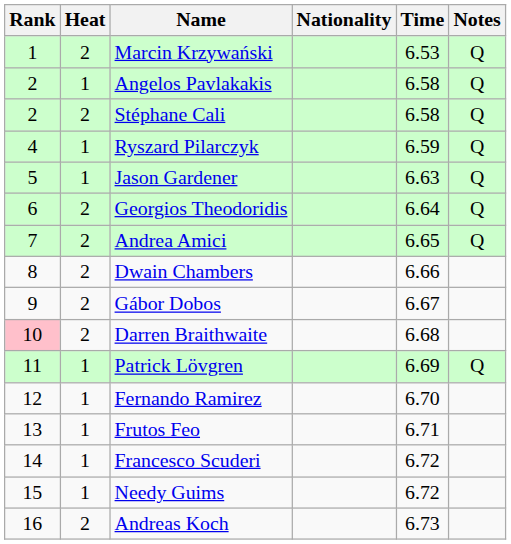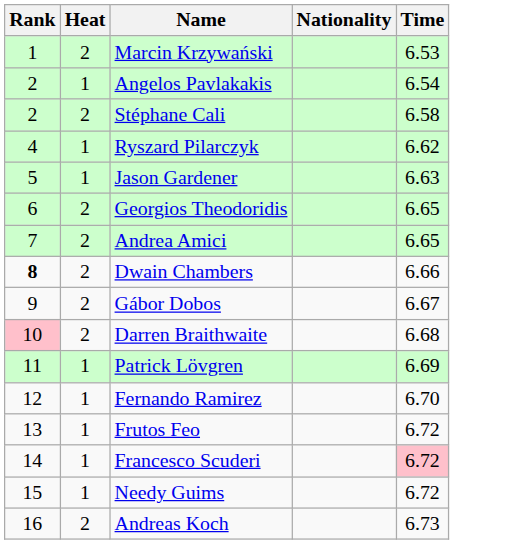- column: Notes | Q | Q | Q | Q | Q | Q | Q | Q
Angelos Pavlakakis | Time: 6.58 -> 6.54
Ryszard Pilarczyk | Time: 6.59 -> 6.62
Georgios Theodoridis | Time: 6.64 -> 6.65
Dwain Chambers | Rank: normal -> bold
Frutos Feo | Time: 6.71 -> 6.72
Francesco Scuderi | Time: no background -> pink background
